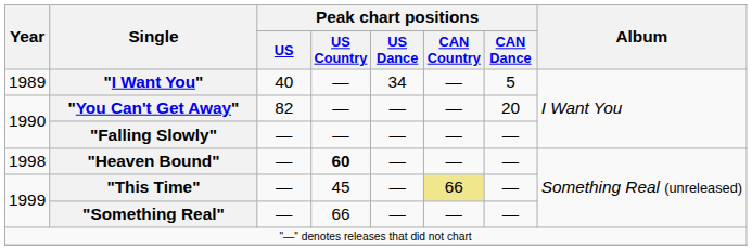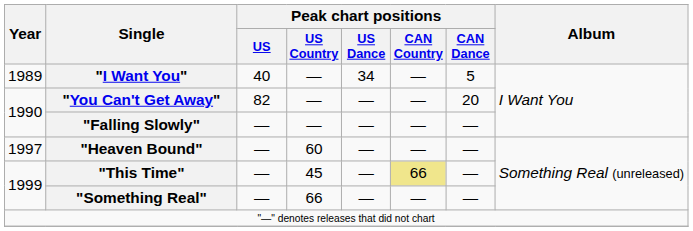"Heaven Bound" | Year: 1998 -> 1997
"Heaven Bound" | Peak chart positions / US Country: bold -> normal
